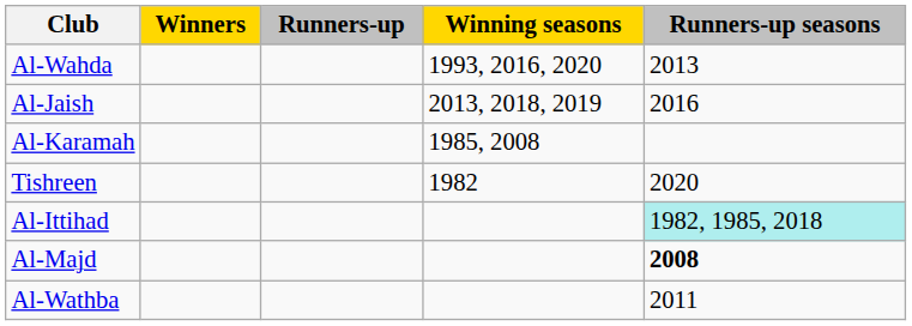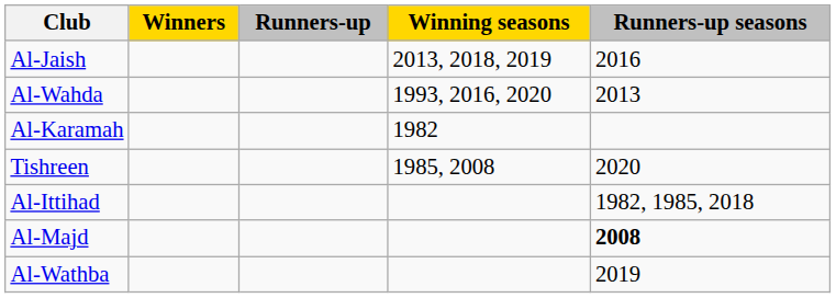rows swapped: Al-Wahda <-> Al-Jaish
Al-Karamah | Winning seasons: 1985, 2008 -> 1982
Tishreen | Winning seasons: 1982 -> 1985, 2008
Al-Ittihad | Runners-up seasons: paleturquoise background -> no background
Al-Wathba | Runners-up seasons: 2011 -> 2019
